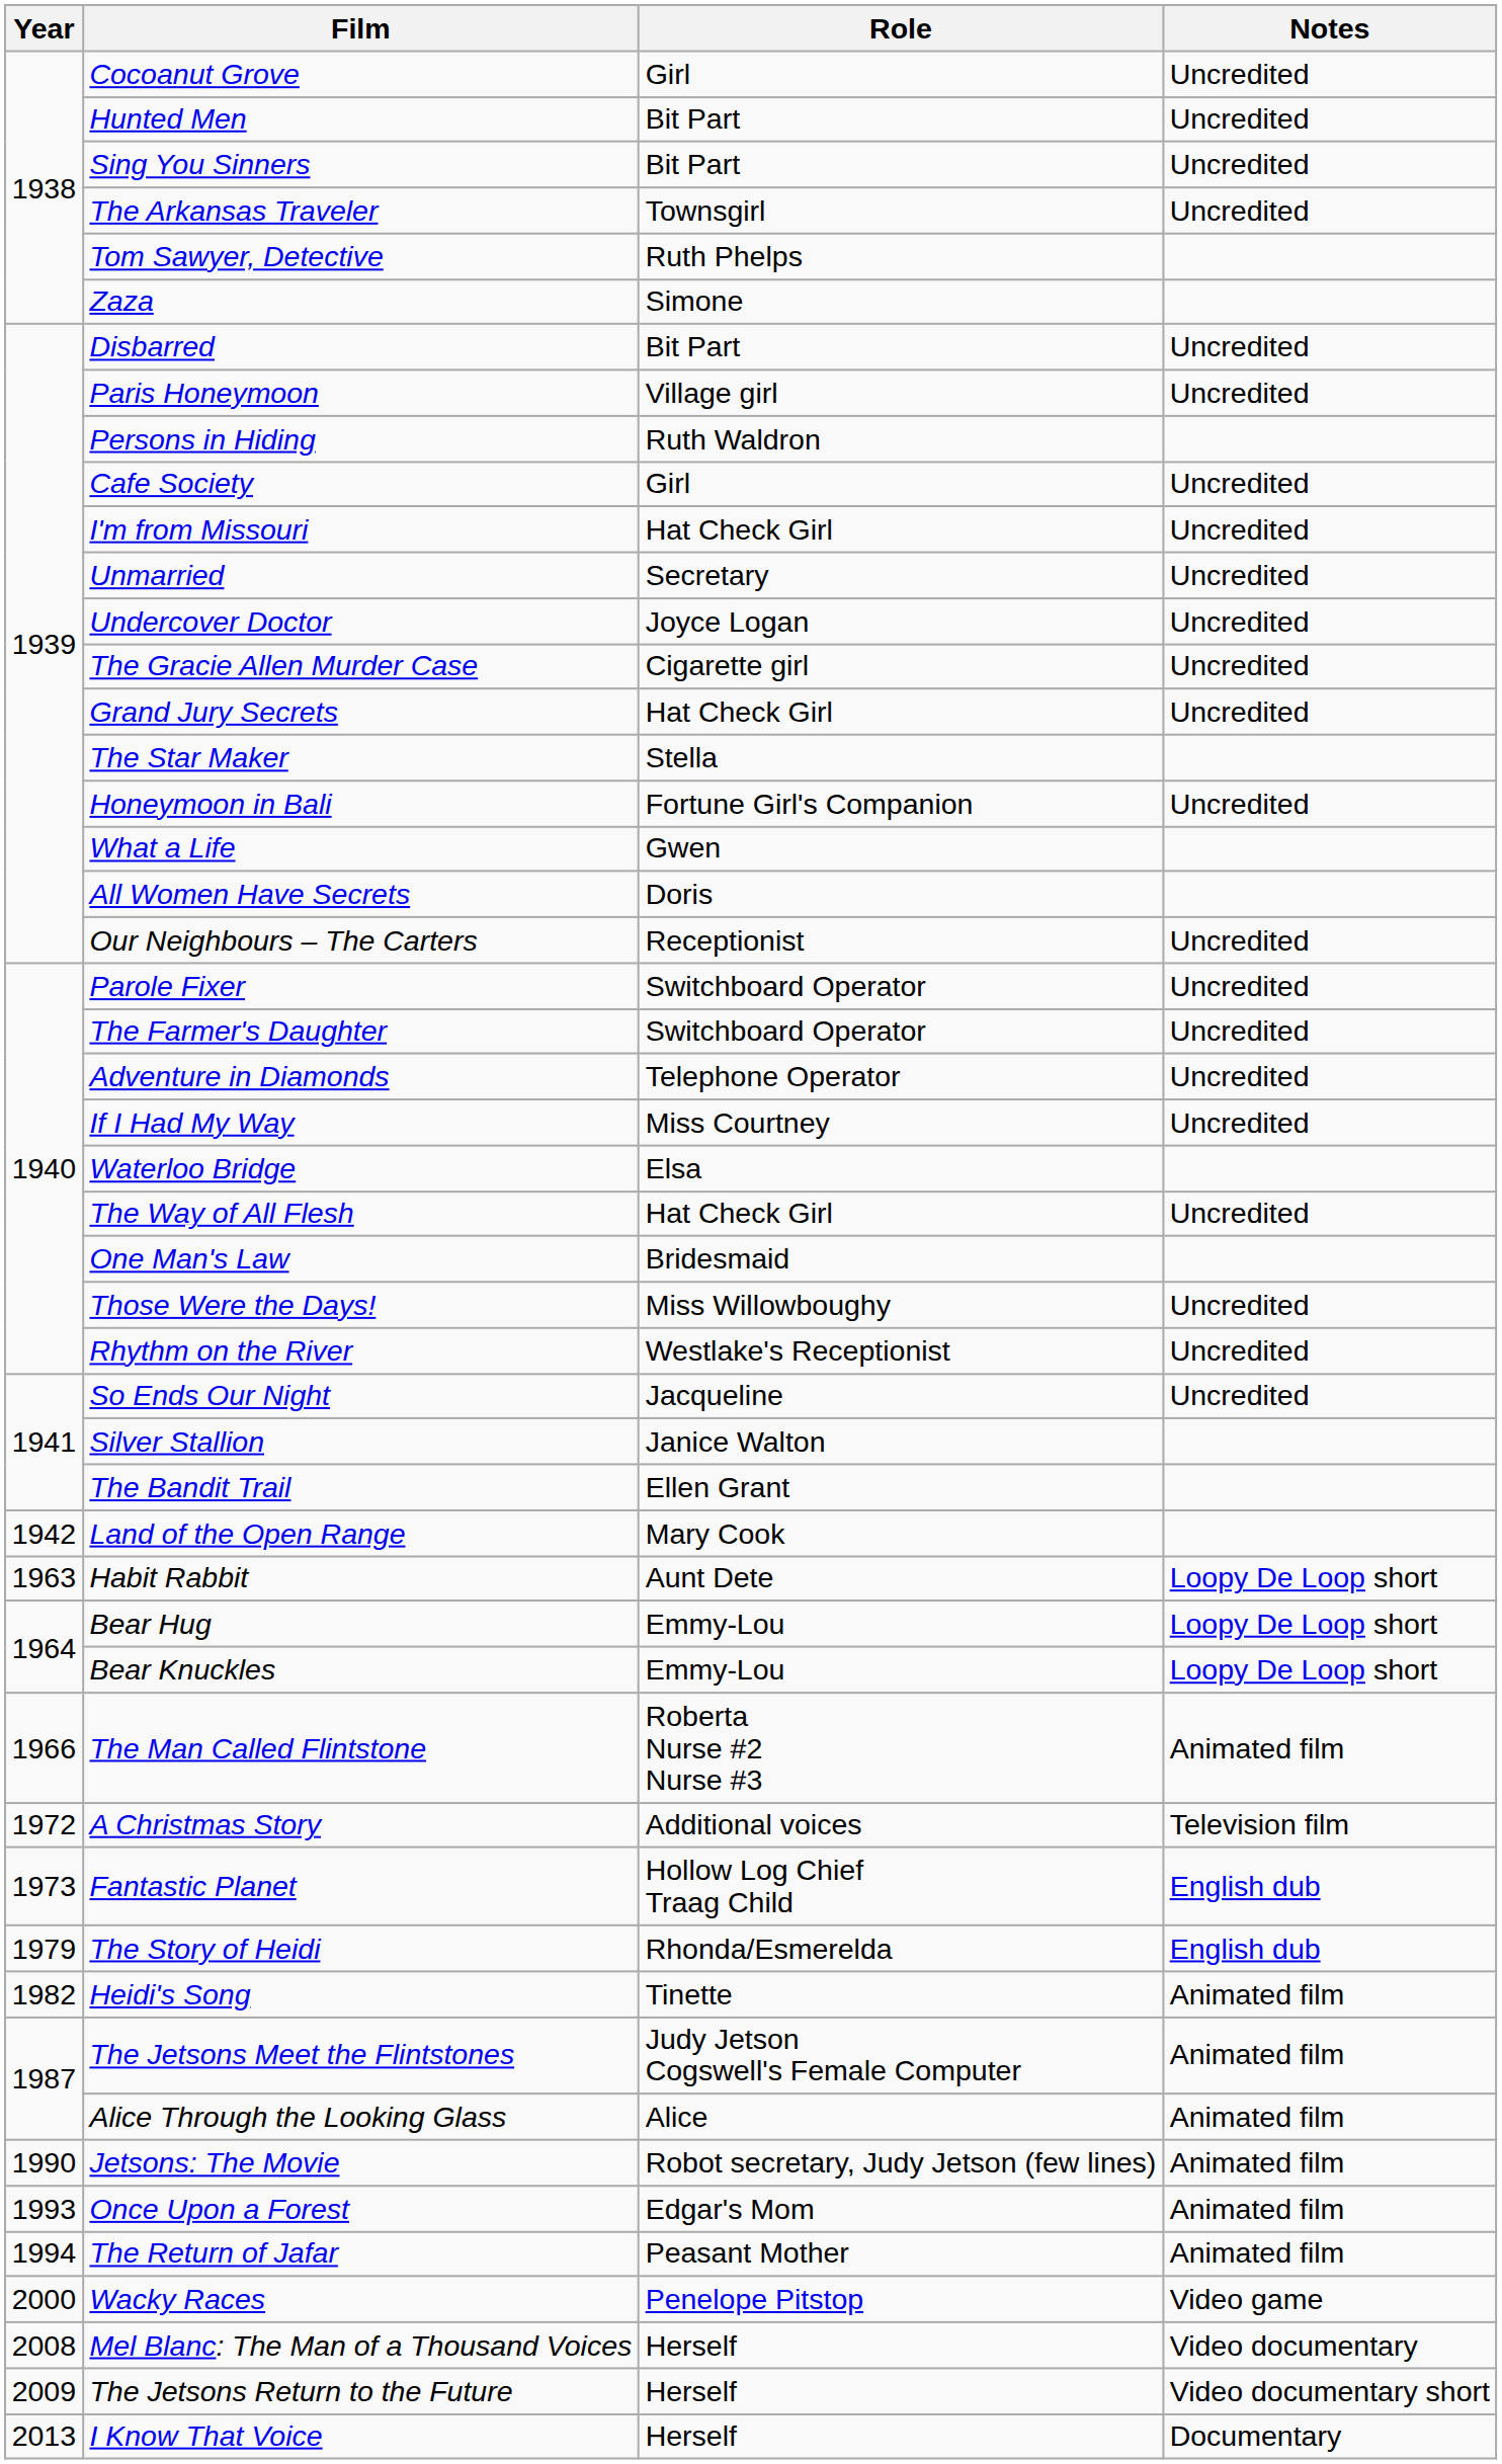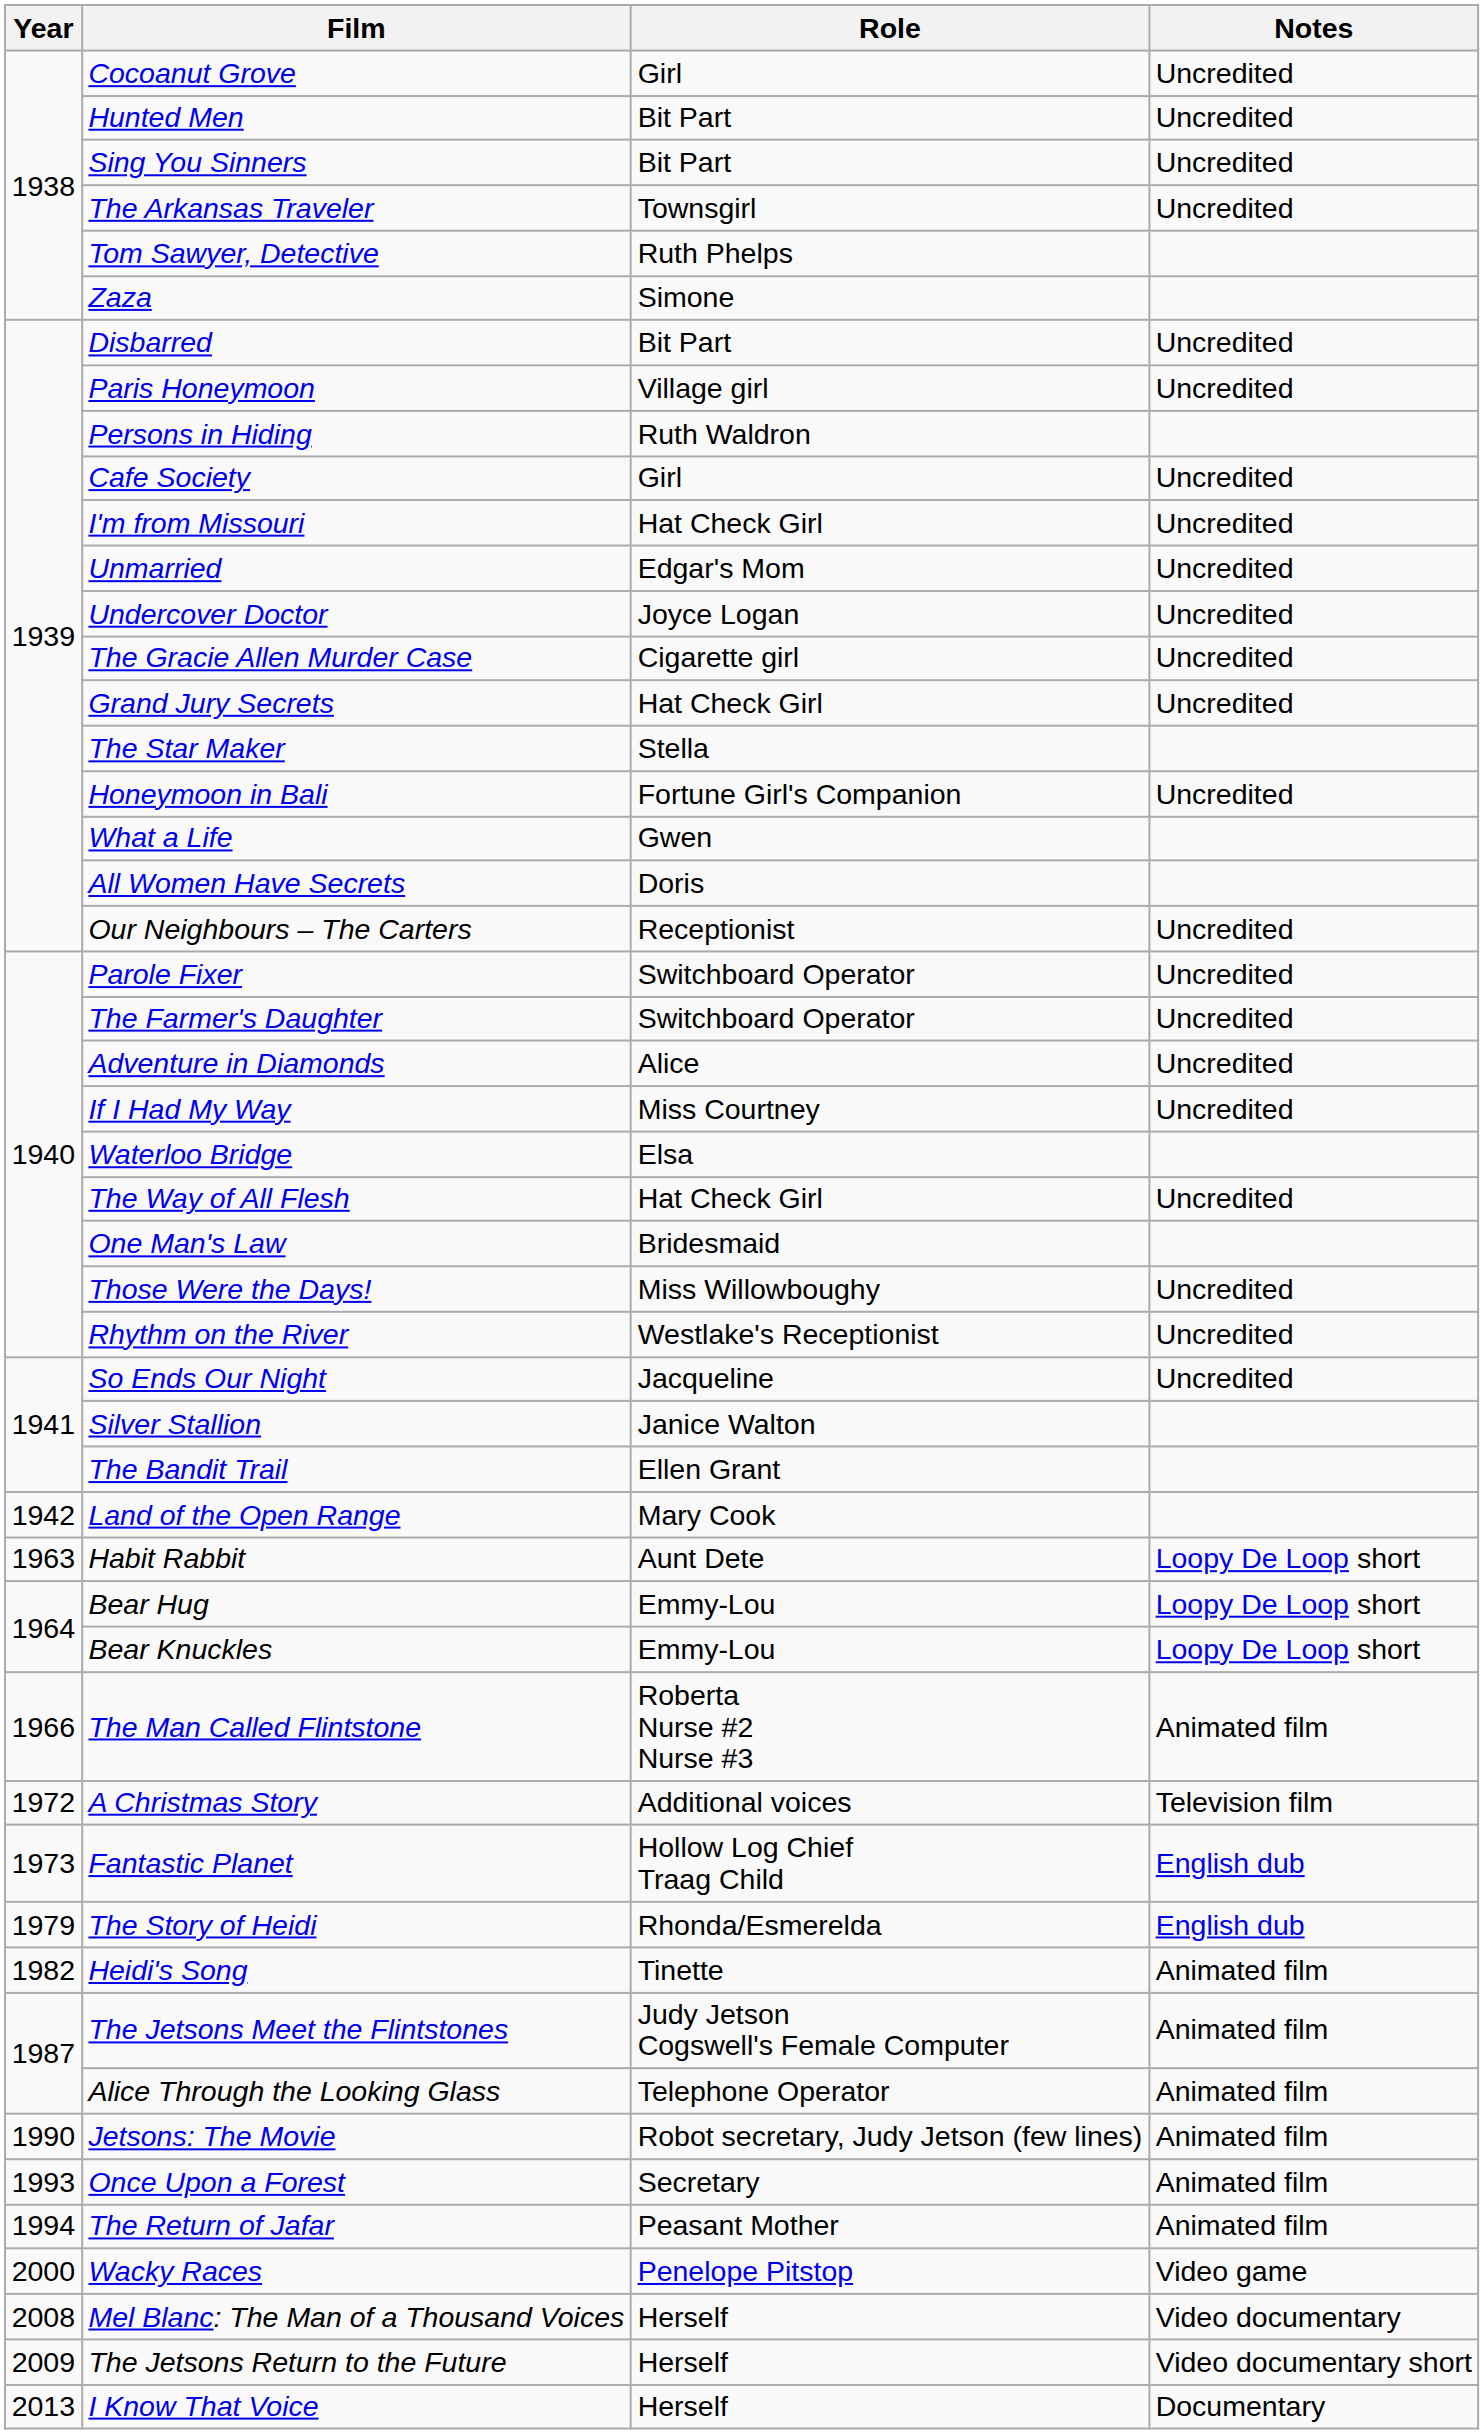Unmarried | Role: Secretary -> Edgar's Mom
Adventure in Diamonds | Role: Telephone Operator -> Alice
Alice Through the Looking Glass | Role: Alice -> Telephone Operator
Once Upon a Forest | Role: Edgar's Mom -> Secretary
